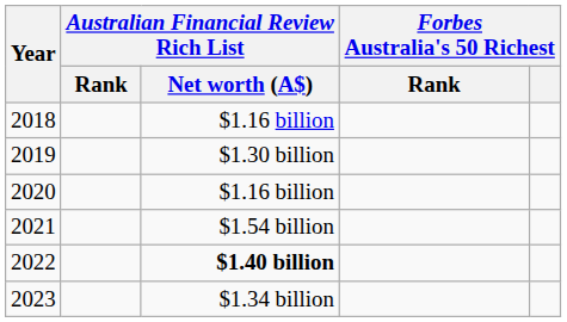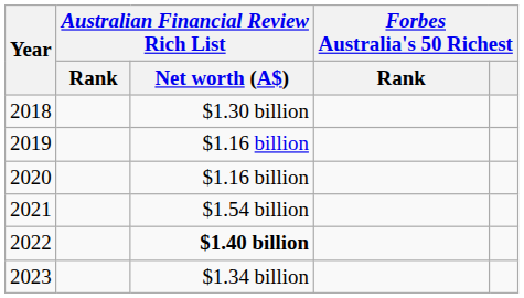2018 | Australian Financial Review Rich List / Net worth (A$): $1.16 billion -> $1.30 billion
2019 | Australian Financial Review Rich List / Net worth (A$): $1.30 billion -> $1.16 billion
